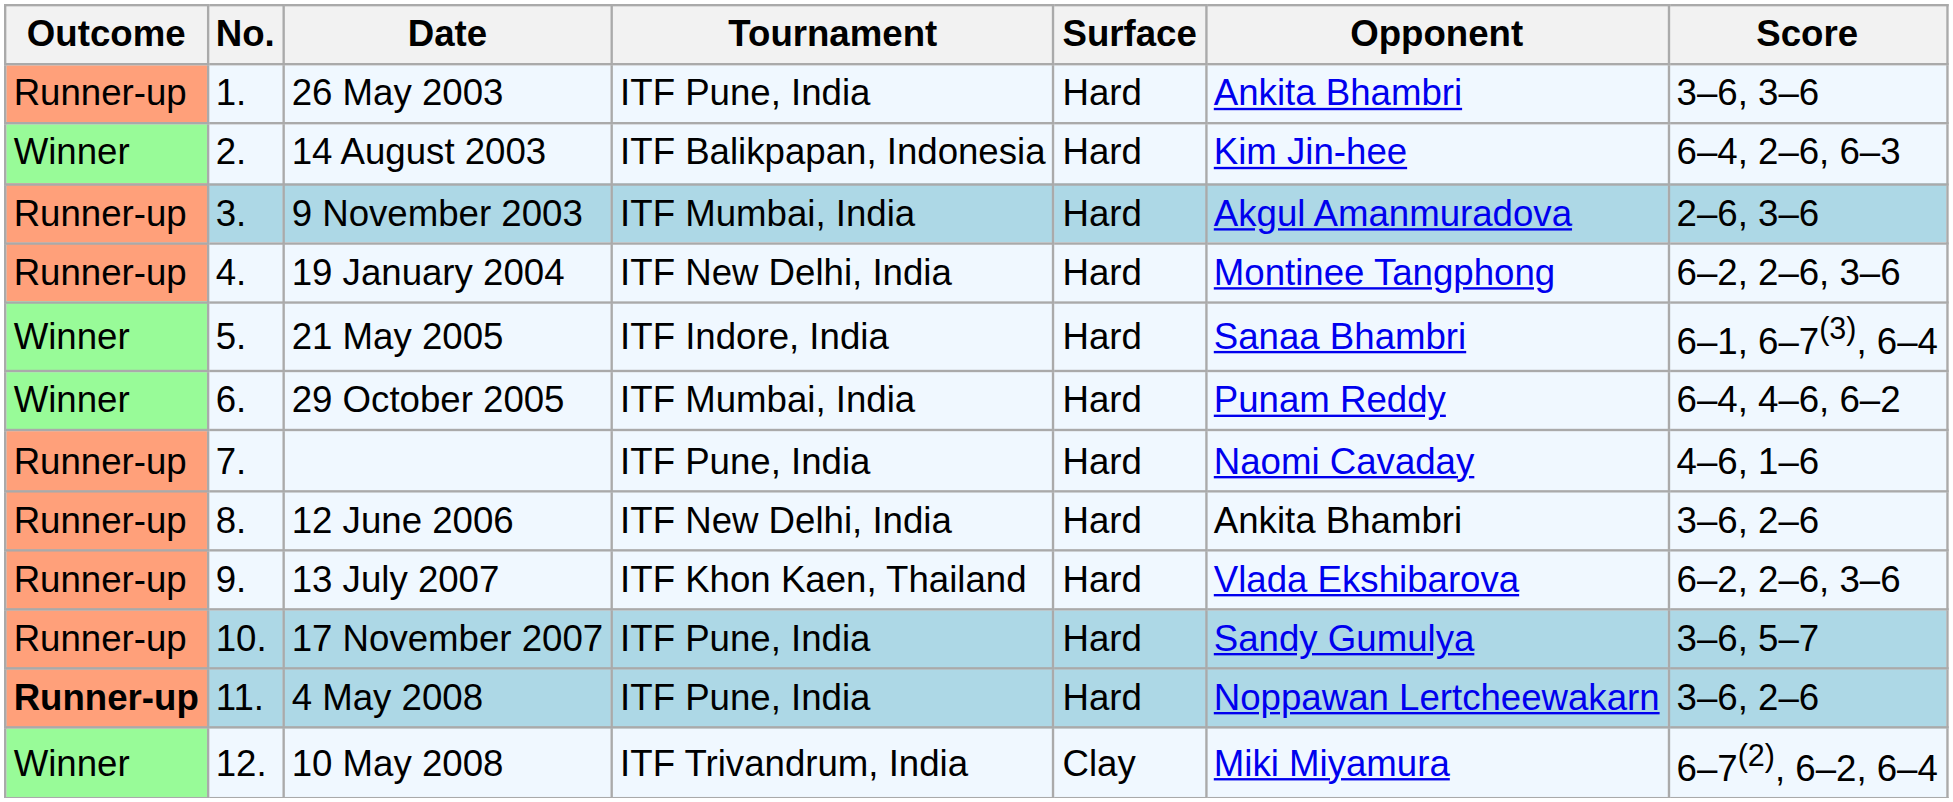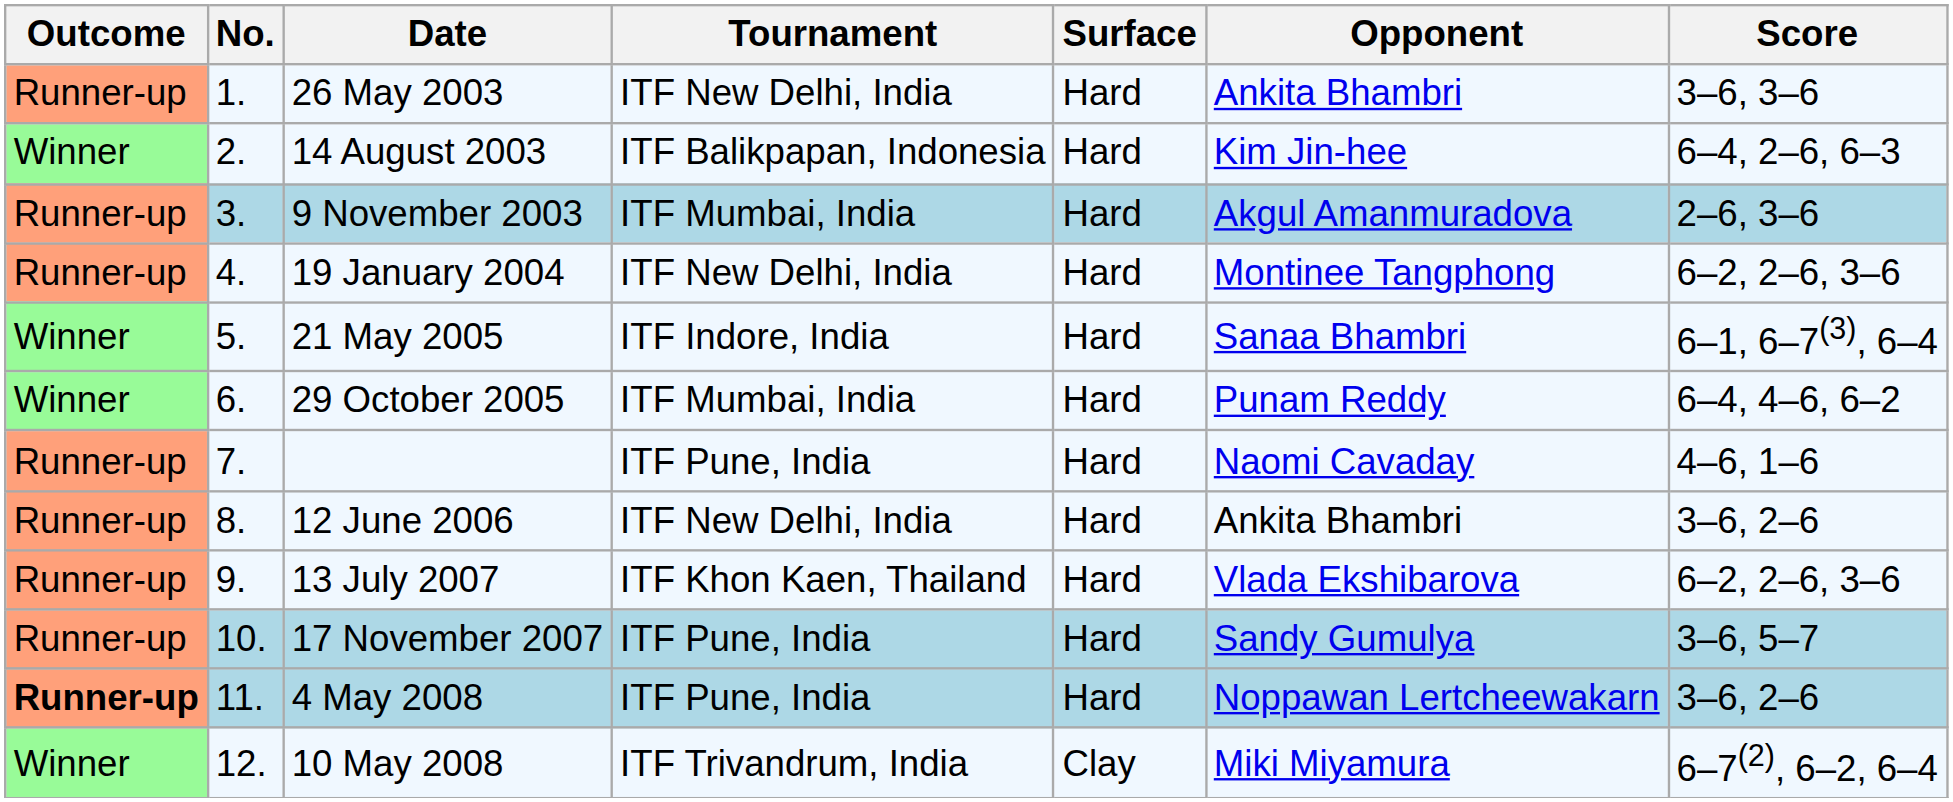26 May 2003 | Tournament: ITF Pune, India -> ITF New Delhi, India
